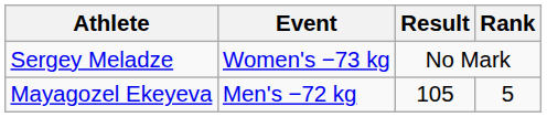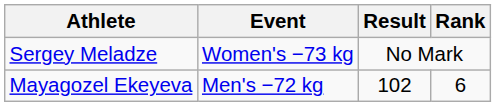Mayagozel Ekeyeva | Result: 105 -> 102
Mayagozel Ekeyeva | Rank: 5 -> 6
